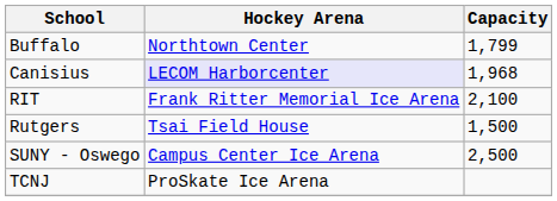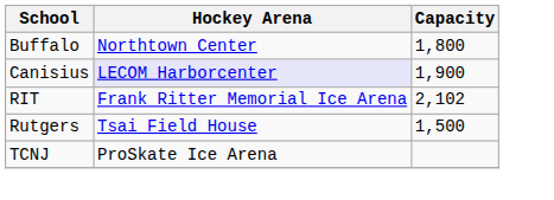Buffalo | Capacity: 1,799 -> 1,800
Canisius | Capacity: 1,968 -> 1,900
RIT | Capacity: 2,100 -> 2,102
- row: SUNY - Oswego | Campus Center Ice Arena | 2,500
